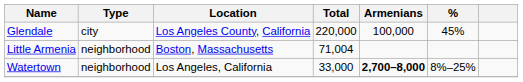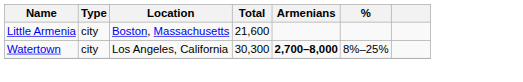- row: Glendale | city | Los Angeles County, California | 220,000 | 100,000 | 45%
Little Armenia | Type: neighborhood -> city
Little Armenia | Total: 71,004 -> 21,600
Watertown | Type: neighborhood -> city
Watertown | Total: 33,000 -> 30,300
